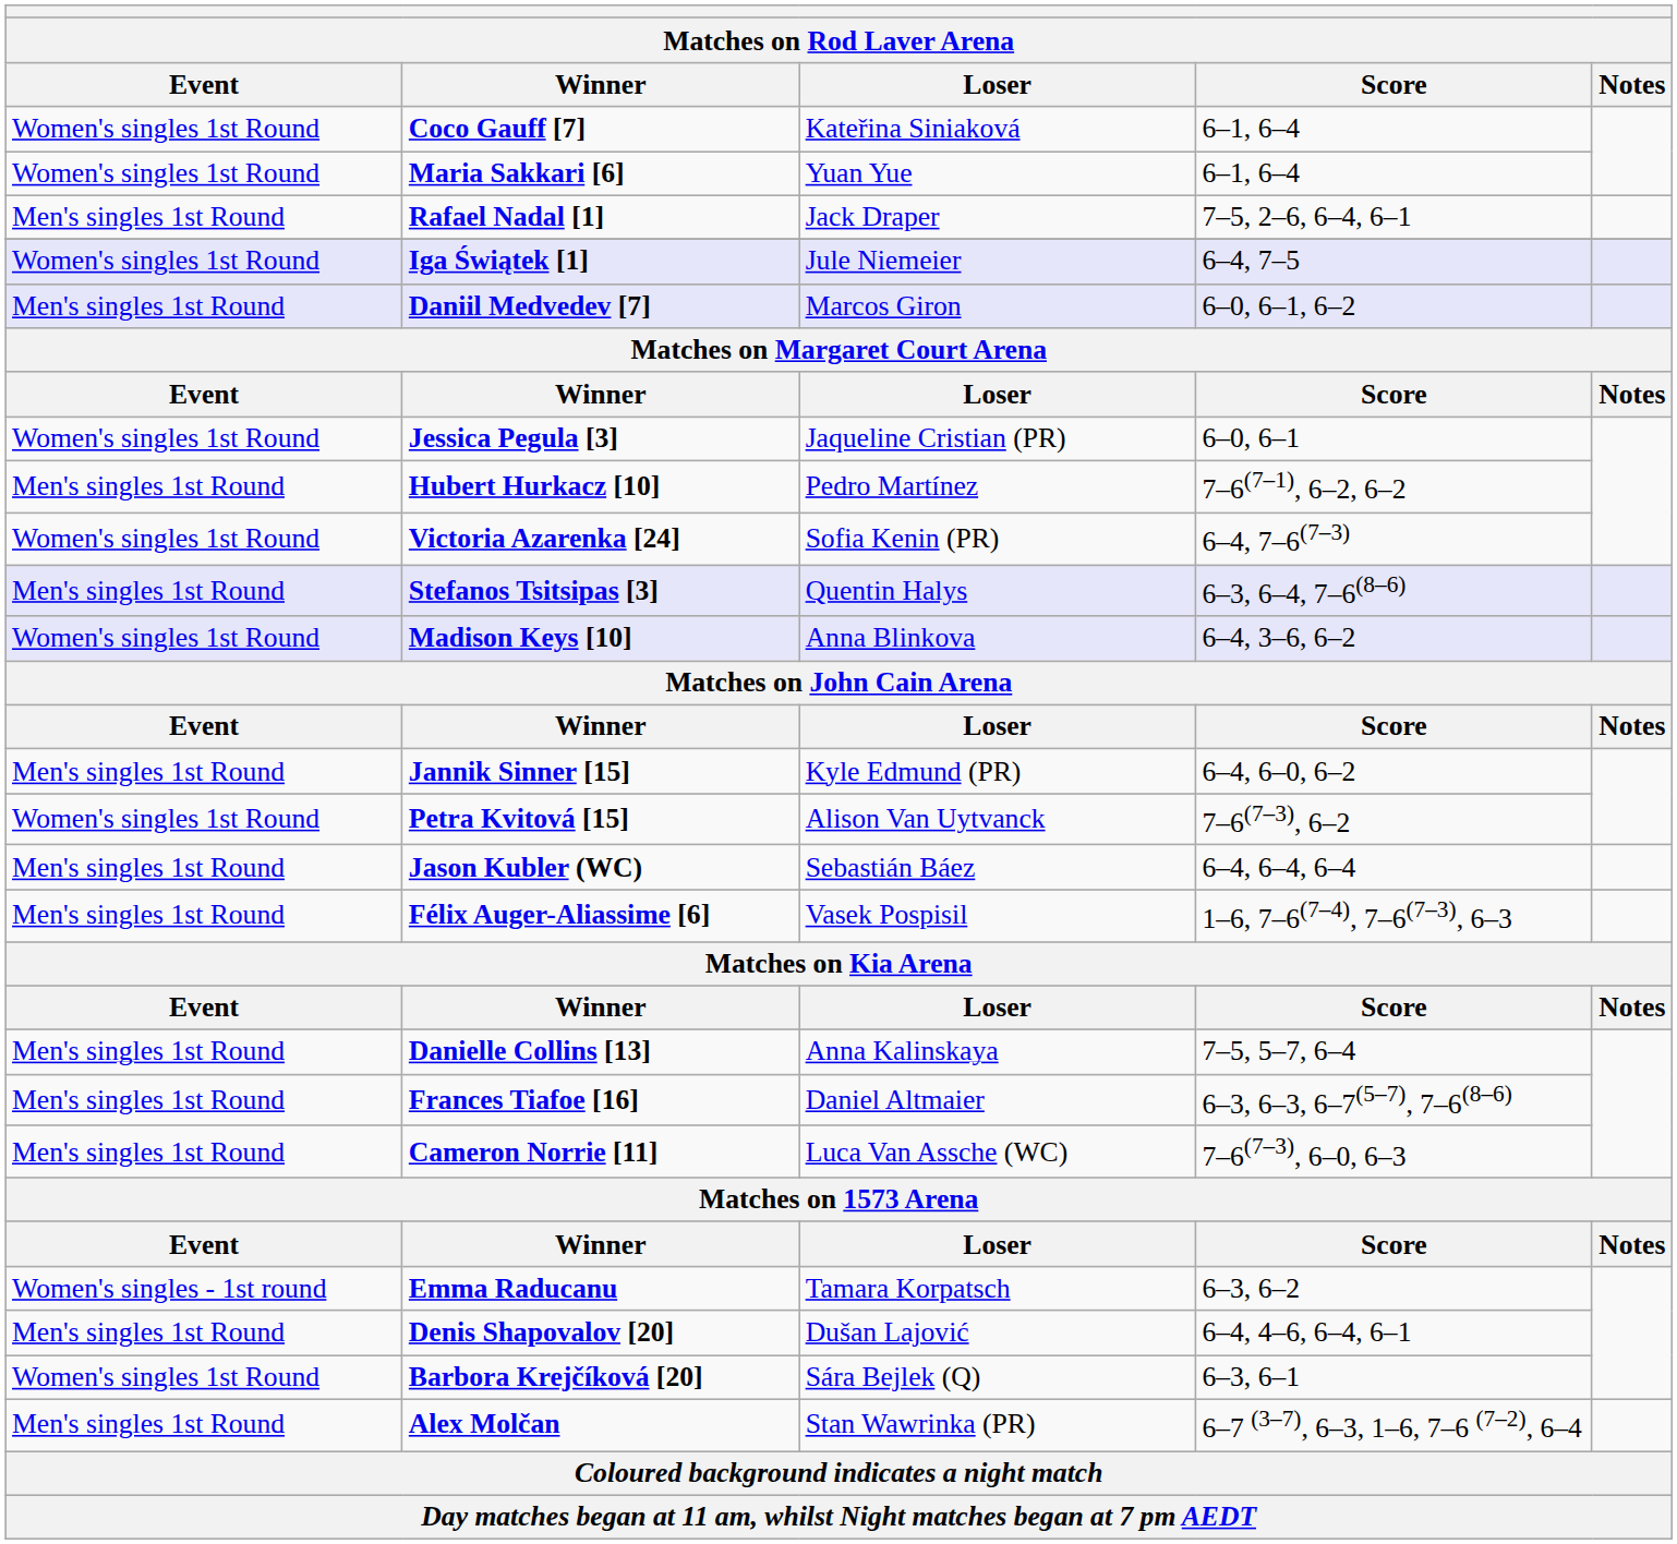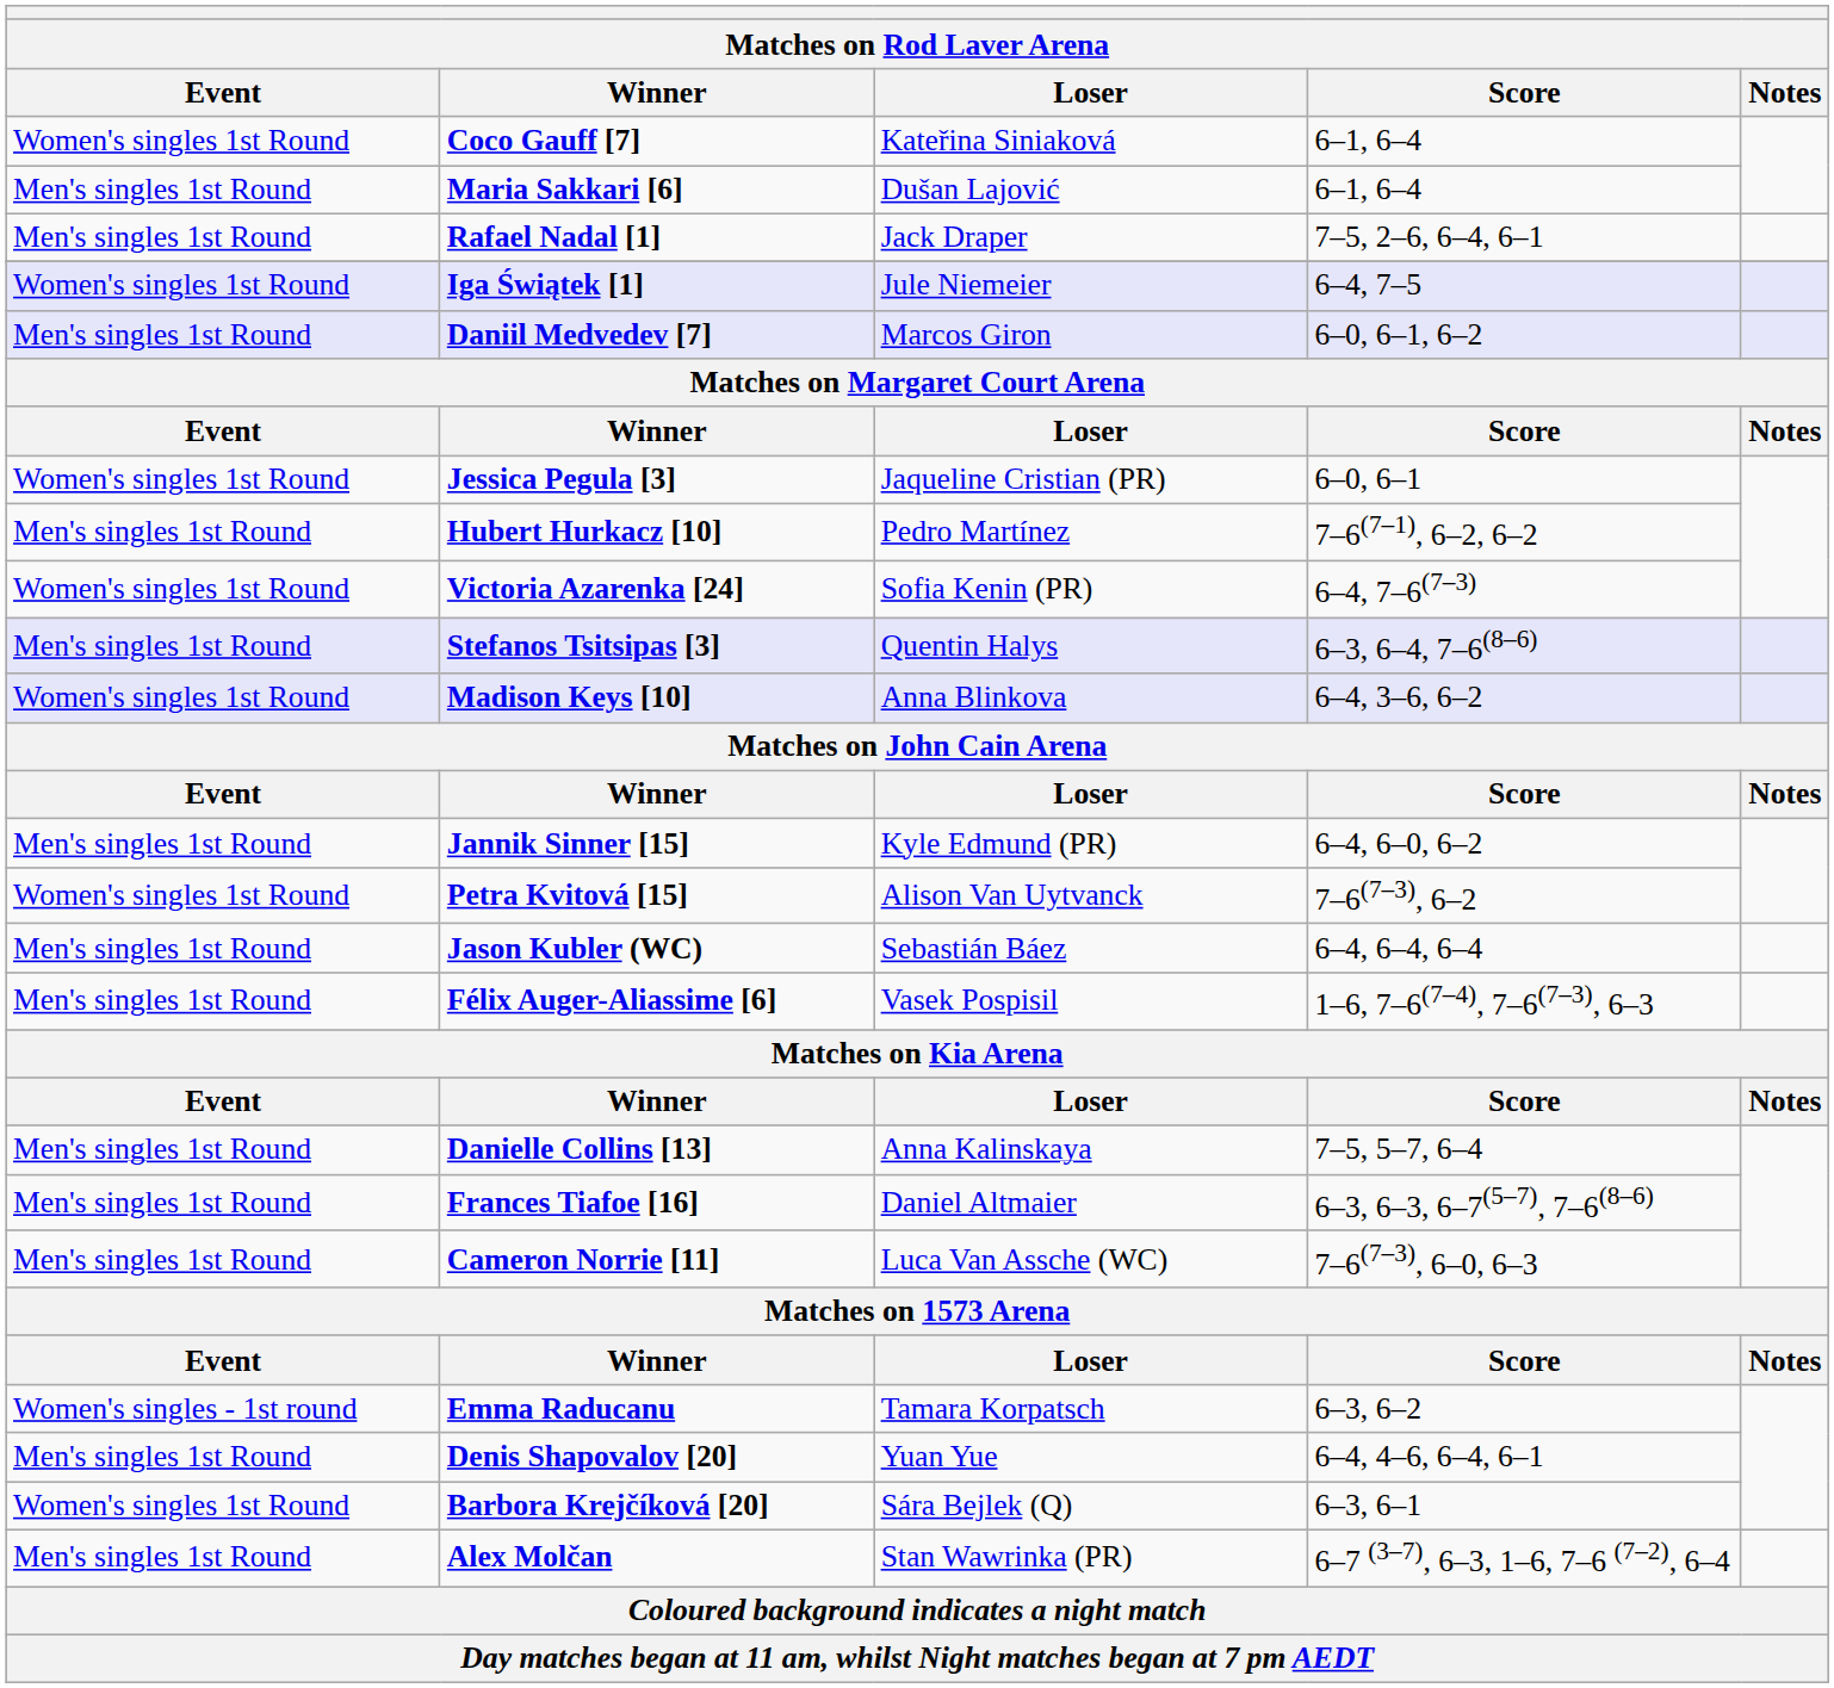Maria Sakkari [6] | Event: Women's singles 1st Round -> Men's singles 1st Round
Maria Sakkari [6] | Loser: Yuan Yue -> Dušan Lajović
Denis Shapovalov [20] | Loser: Dušan Lajović -> Yuan Yue
